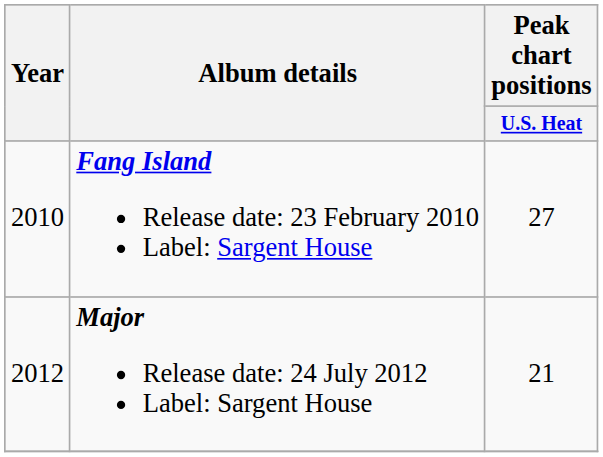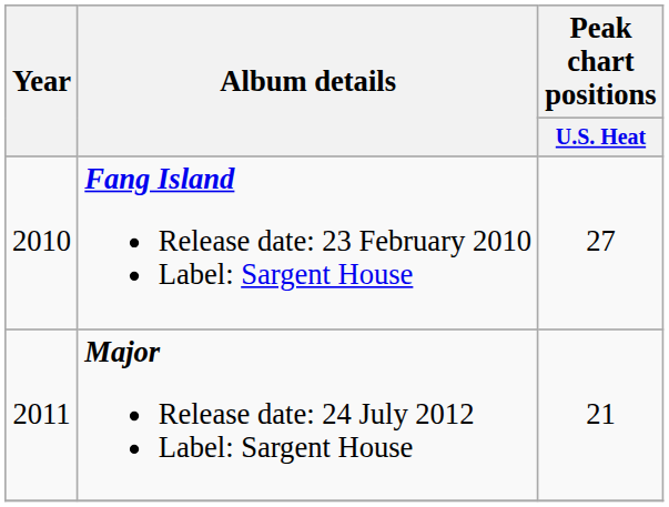Major Release date: 24 July 2012 Label: Sargent House | Year: 2012 -> 2011
